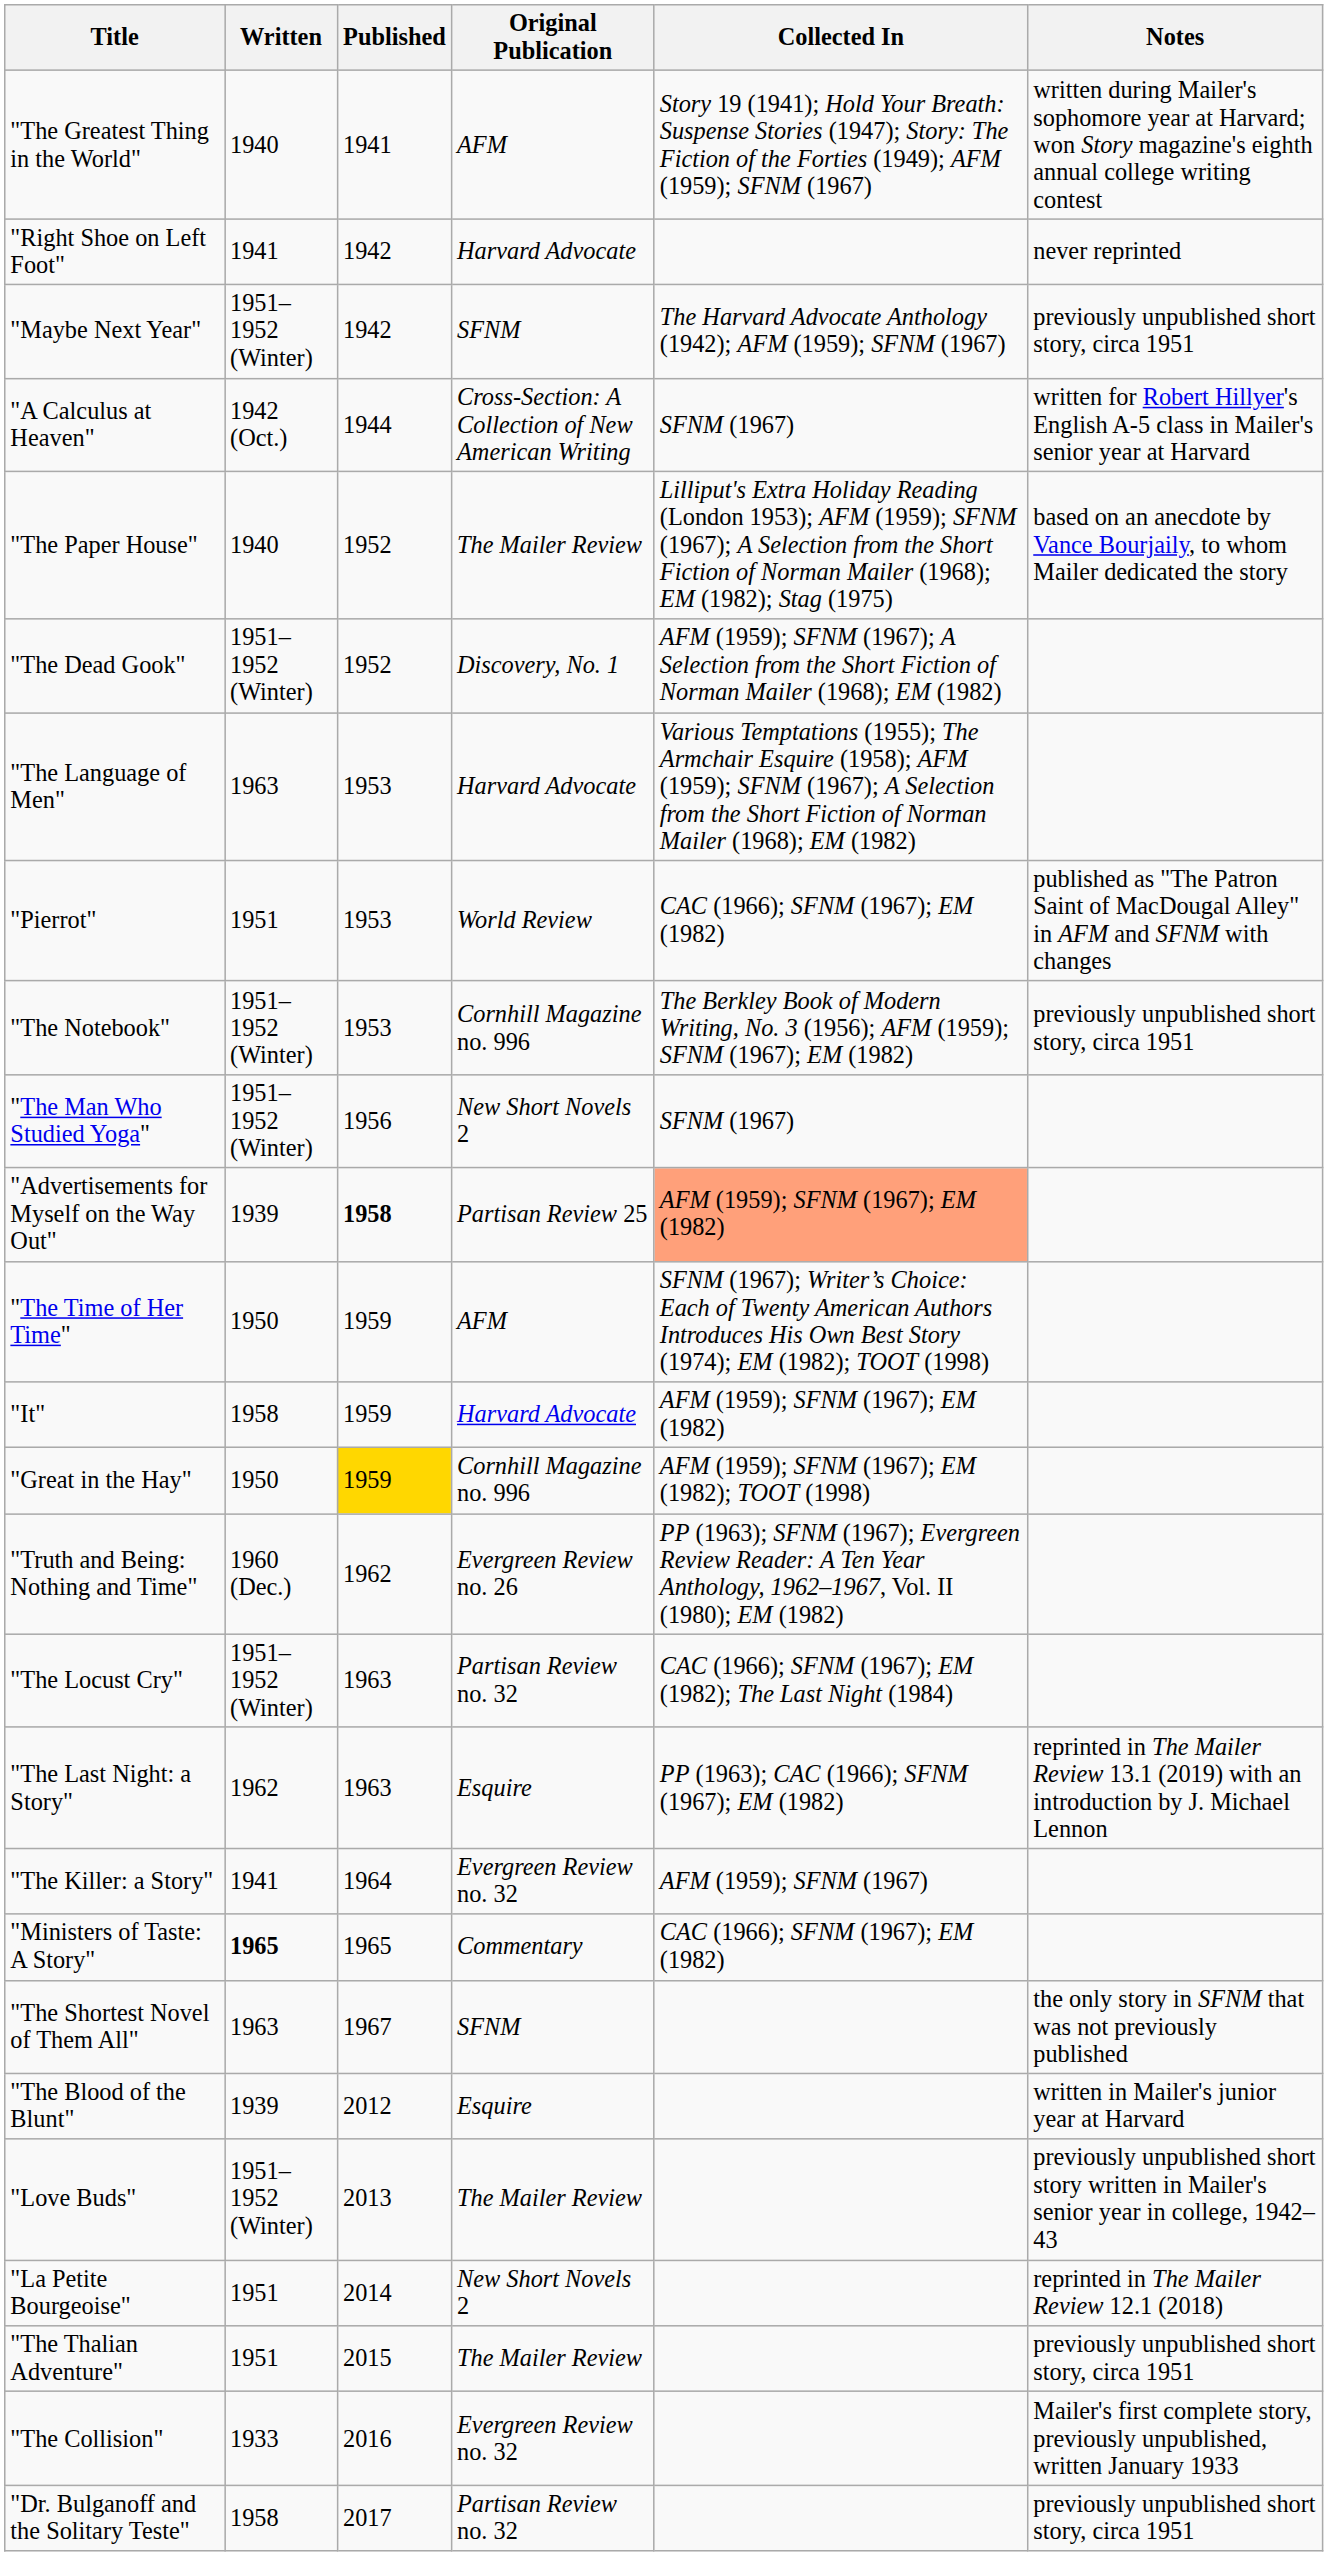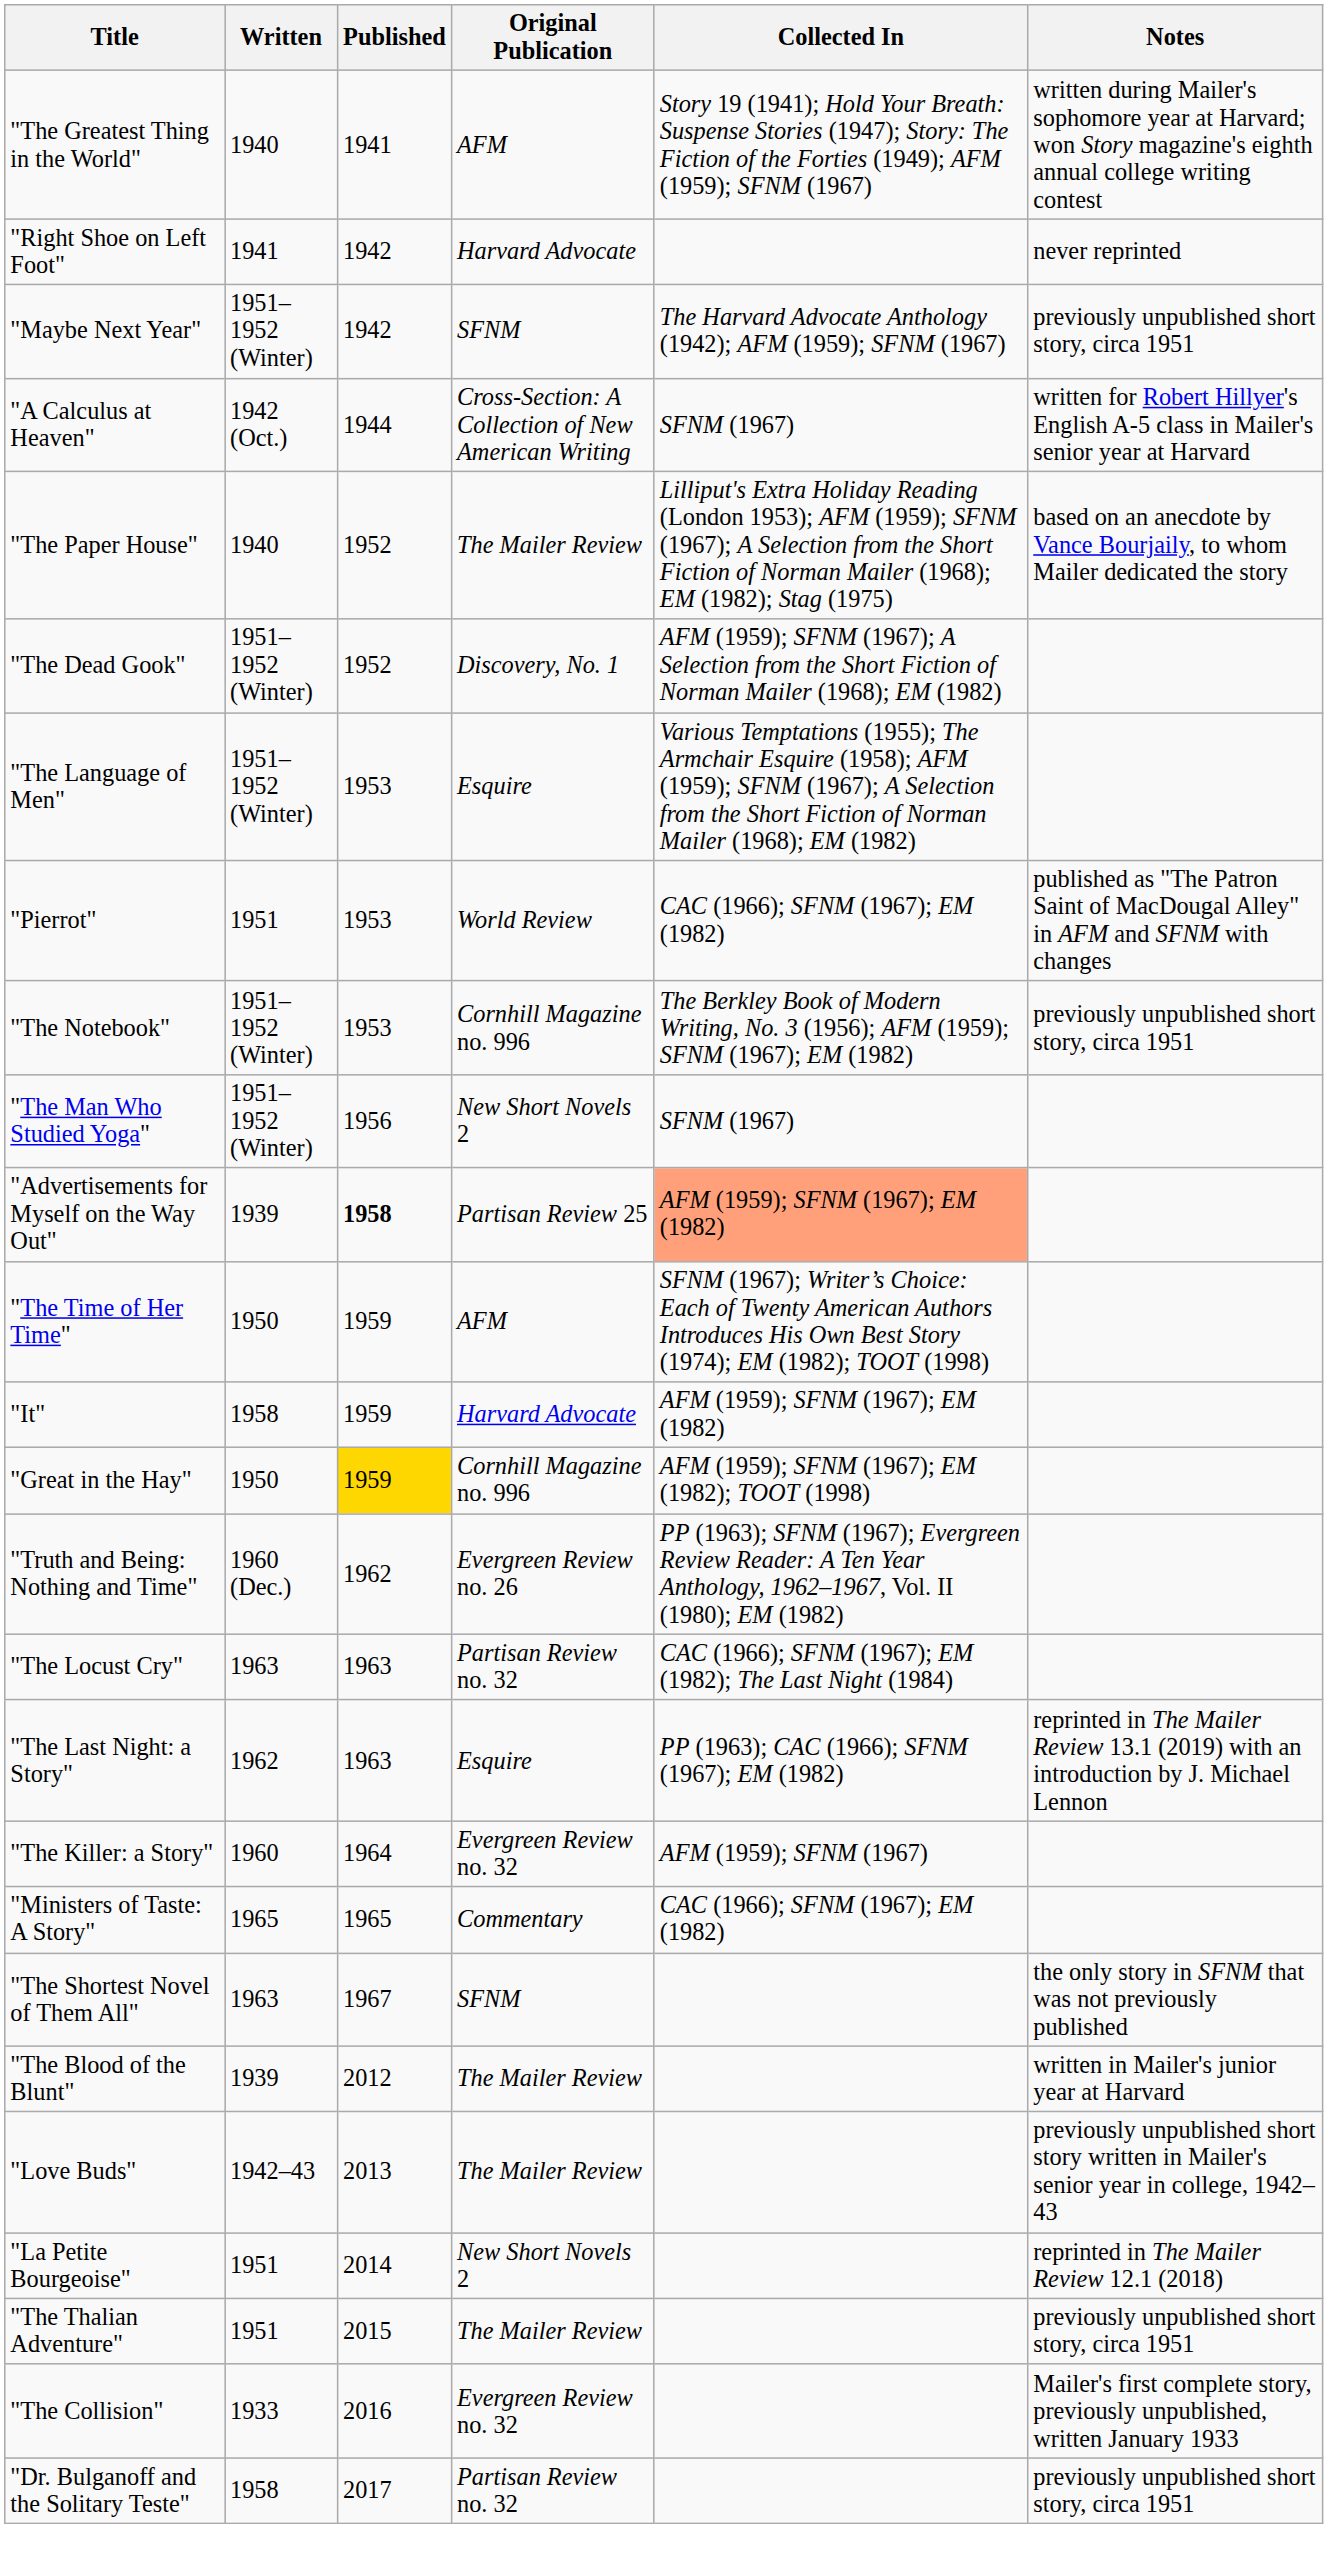"The Language of Men" | Written: 1963 -> 1951–1952 (Winter)
"The Language of Men" | Original Publication: Harvard Advocate -> Esquire
"The Locust Cry" | Written: 1951–1952 (Winter) -> 1963
"The Killer: a Story" | Written: 1941 -> 1960
"Ministers of Taste: A Story" | Written: bold -> normal
"The Blood of the Blunt" | Original Publication: Esquire -> The Mailer Review
"Love Buds" | Written: 1951–1952 (Winter) -> 1942–43
